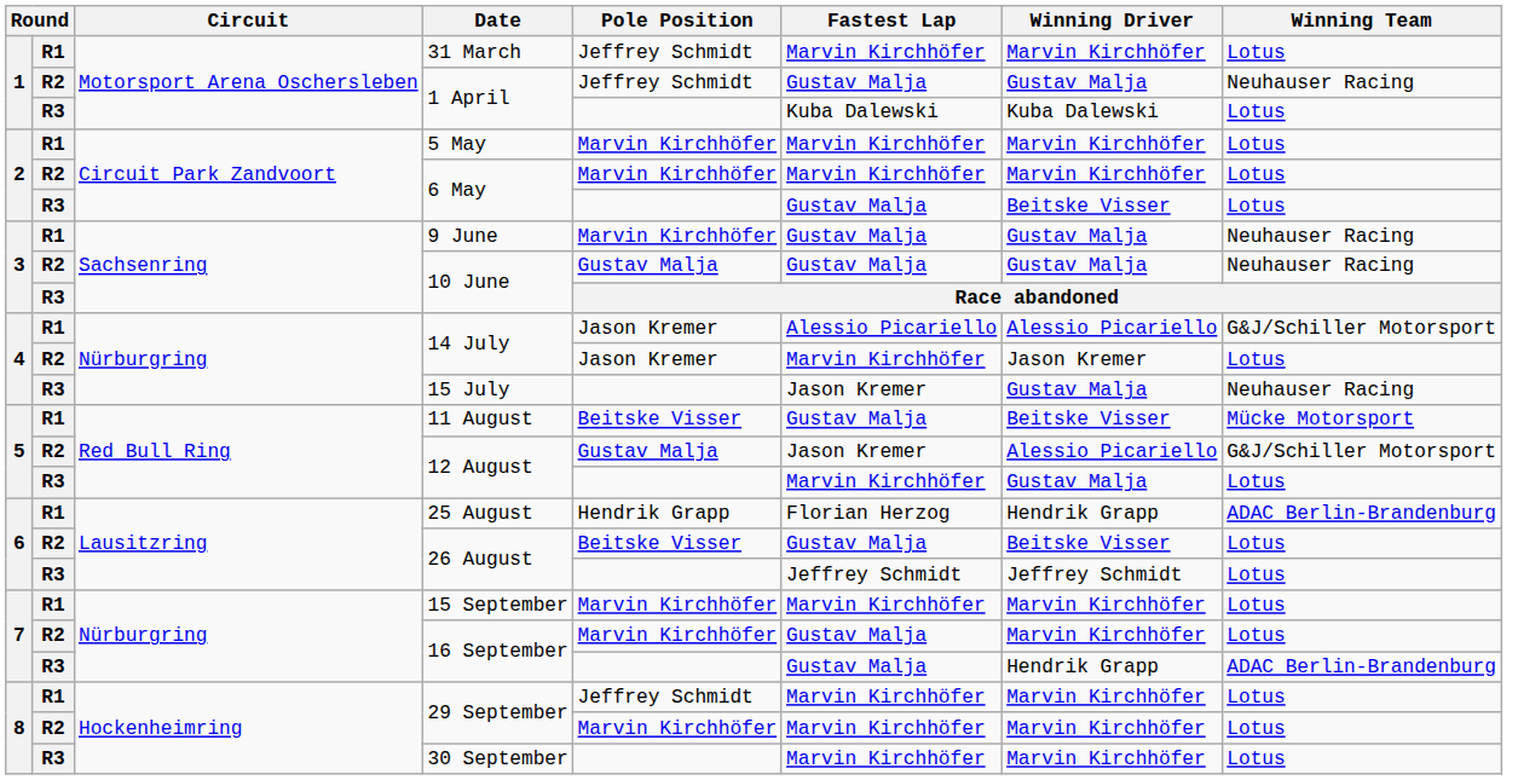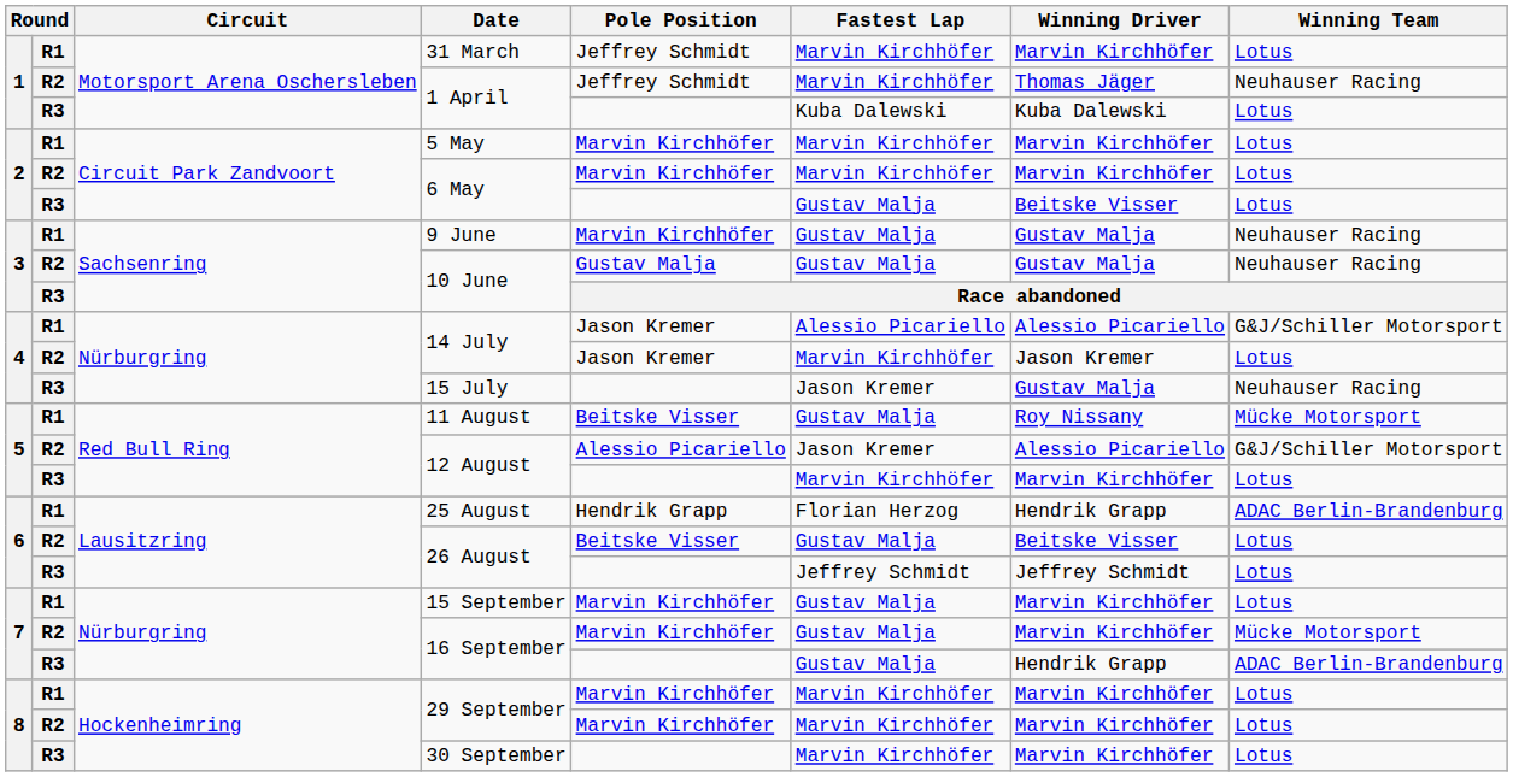R2 / 1 April | Fastest Lap: Gustav Malja -> Marvin Kirchhöfer
R2 / 1 April | Winning Driver: Gustav Malja -> Thomas Jäger
11 August | Winning Driver: Beitske Visser -> Roy Nissany
R2 / 12 August | Pole Position: Gustav Malja -> Alessio Picariello
R3 / 12 August | Winning Driver: Gustav Malja -> Marvin Kirchhöfer
15 September | Fastest Lap: Marvin Kirchhöfer -> Gustav Malja
R2 / 16 September | Winning Team: Lotus -> Mücke Motorsport
R1 / 29 September | Pole Position: Jeffrey Schmidt -> Marvin Kirchhöfer
